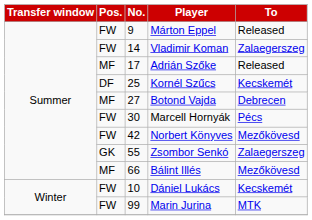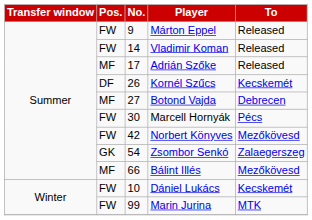Vladimir Koman | To: Zalaegerszeg -> Released
Kornél Szűcs | No.: 25 -> 26
Zsombor Senkó | No.: 55 -> 54
